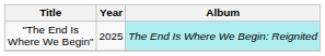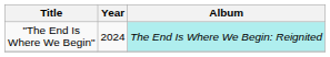"The End Is Where We Begin" | Year: 2025 -> 2024
